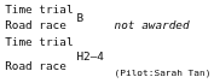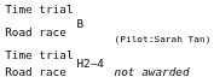Road race / B | column 5: not awarded -> (Pilot:Sarah Tan)
Road race / H2–4 | column 5: (Pilot:Sarah Tan) -> not awarded
